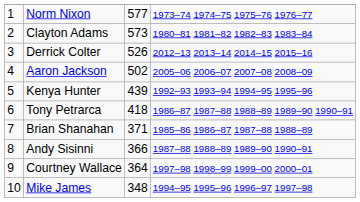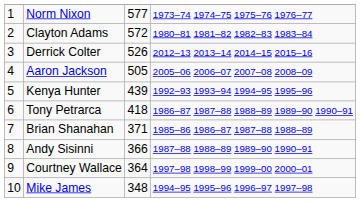Clayton Adams | column 3: 573 -> 572
Aaron Jackson | column 3: 502 -> 505
